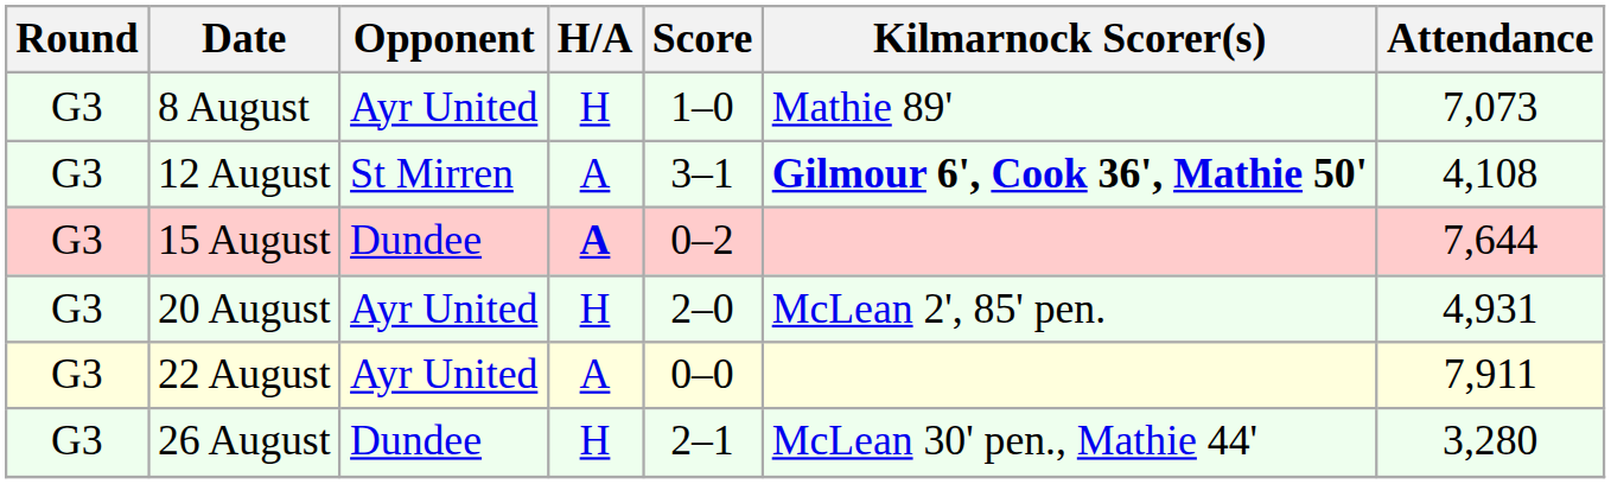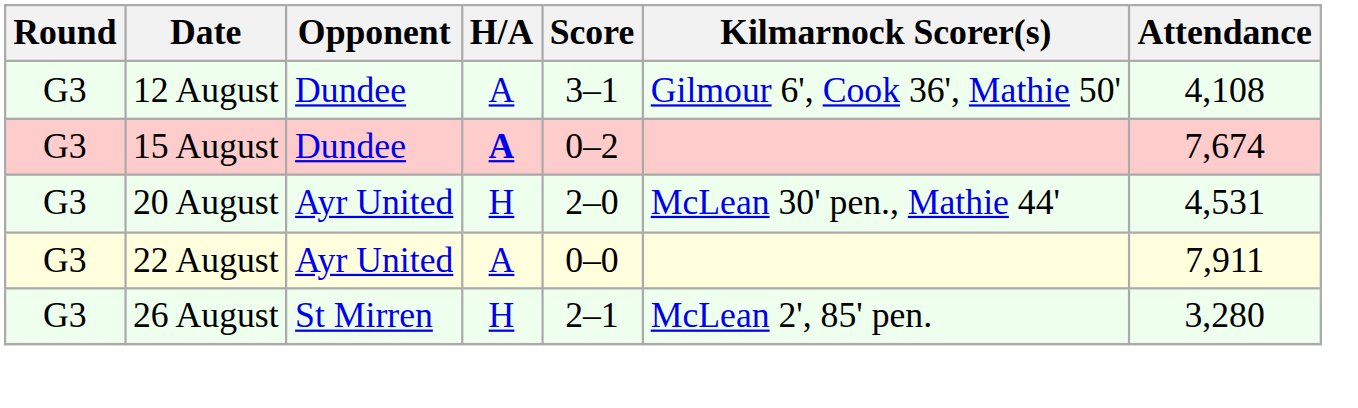- row: G3 | 8 August | Ayr United | H | 1–0 | Mathie 89' | 7,073
12 August | Opponent: St Mirren -> Dundee
12 August | Kilmarnock Scorer(s): bold -> normal
15 August | Attendance: 7,644 -> 7,674
20 August | Kilmarnock Scorer(s): McLean 2', 85' pen. -> McLean 30' pen., Mathie 44'
20 August | Attendance: 4,931 -> 4,531
26 August | Opponent: Dundee -> St Mirren
26 August | Kilmarnock Scorer(s): McLean 30' pen., Mathie 44' -> McLean 2', 85' pen.
